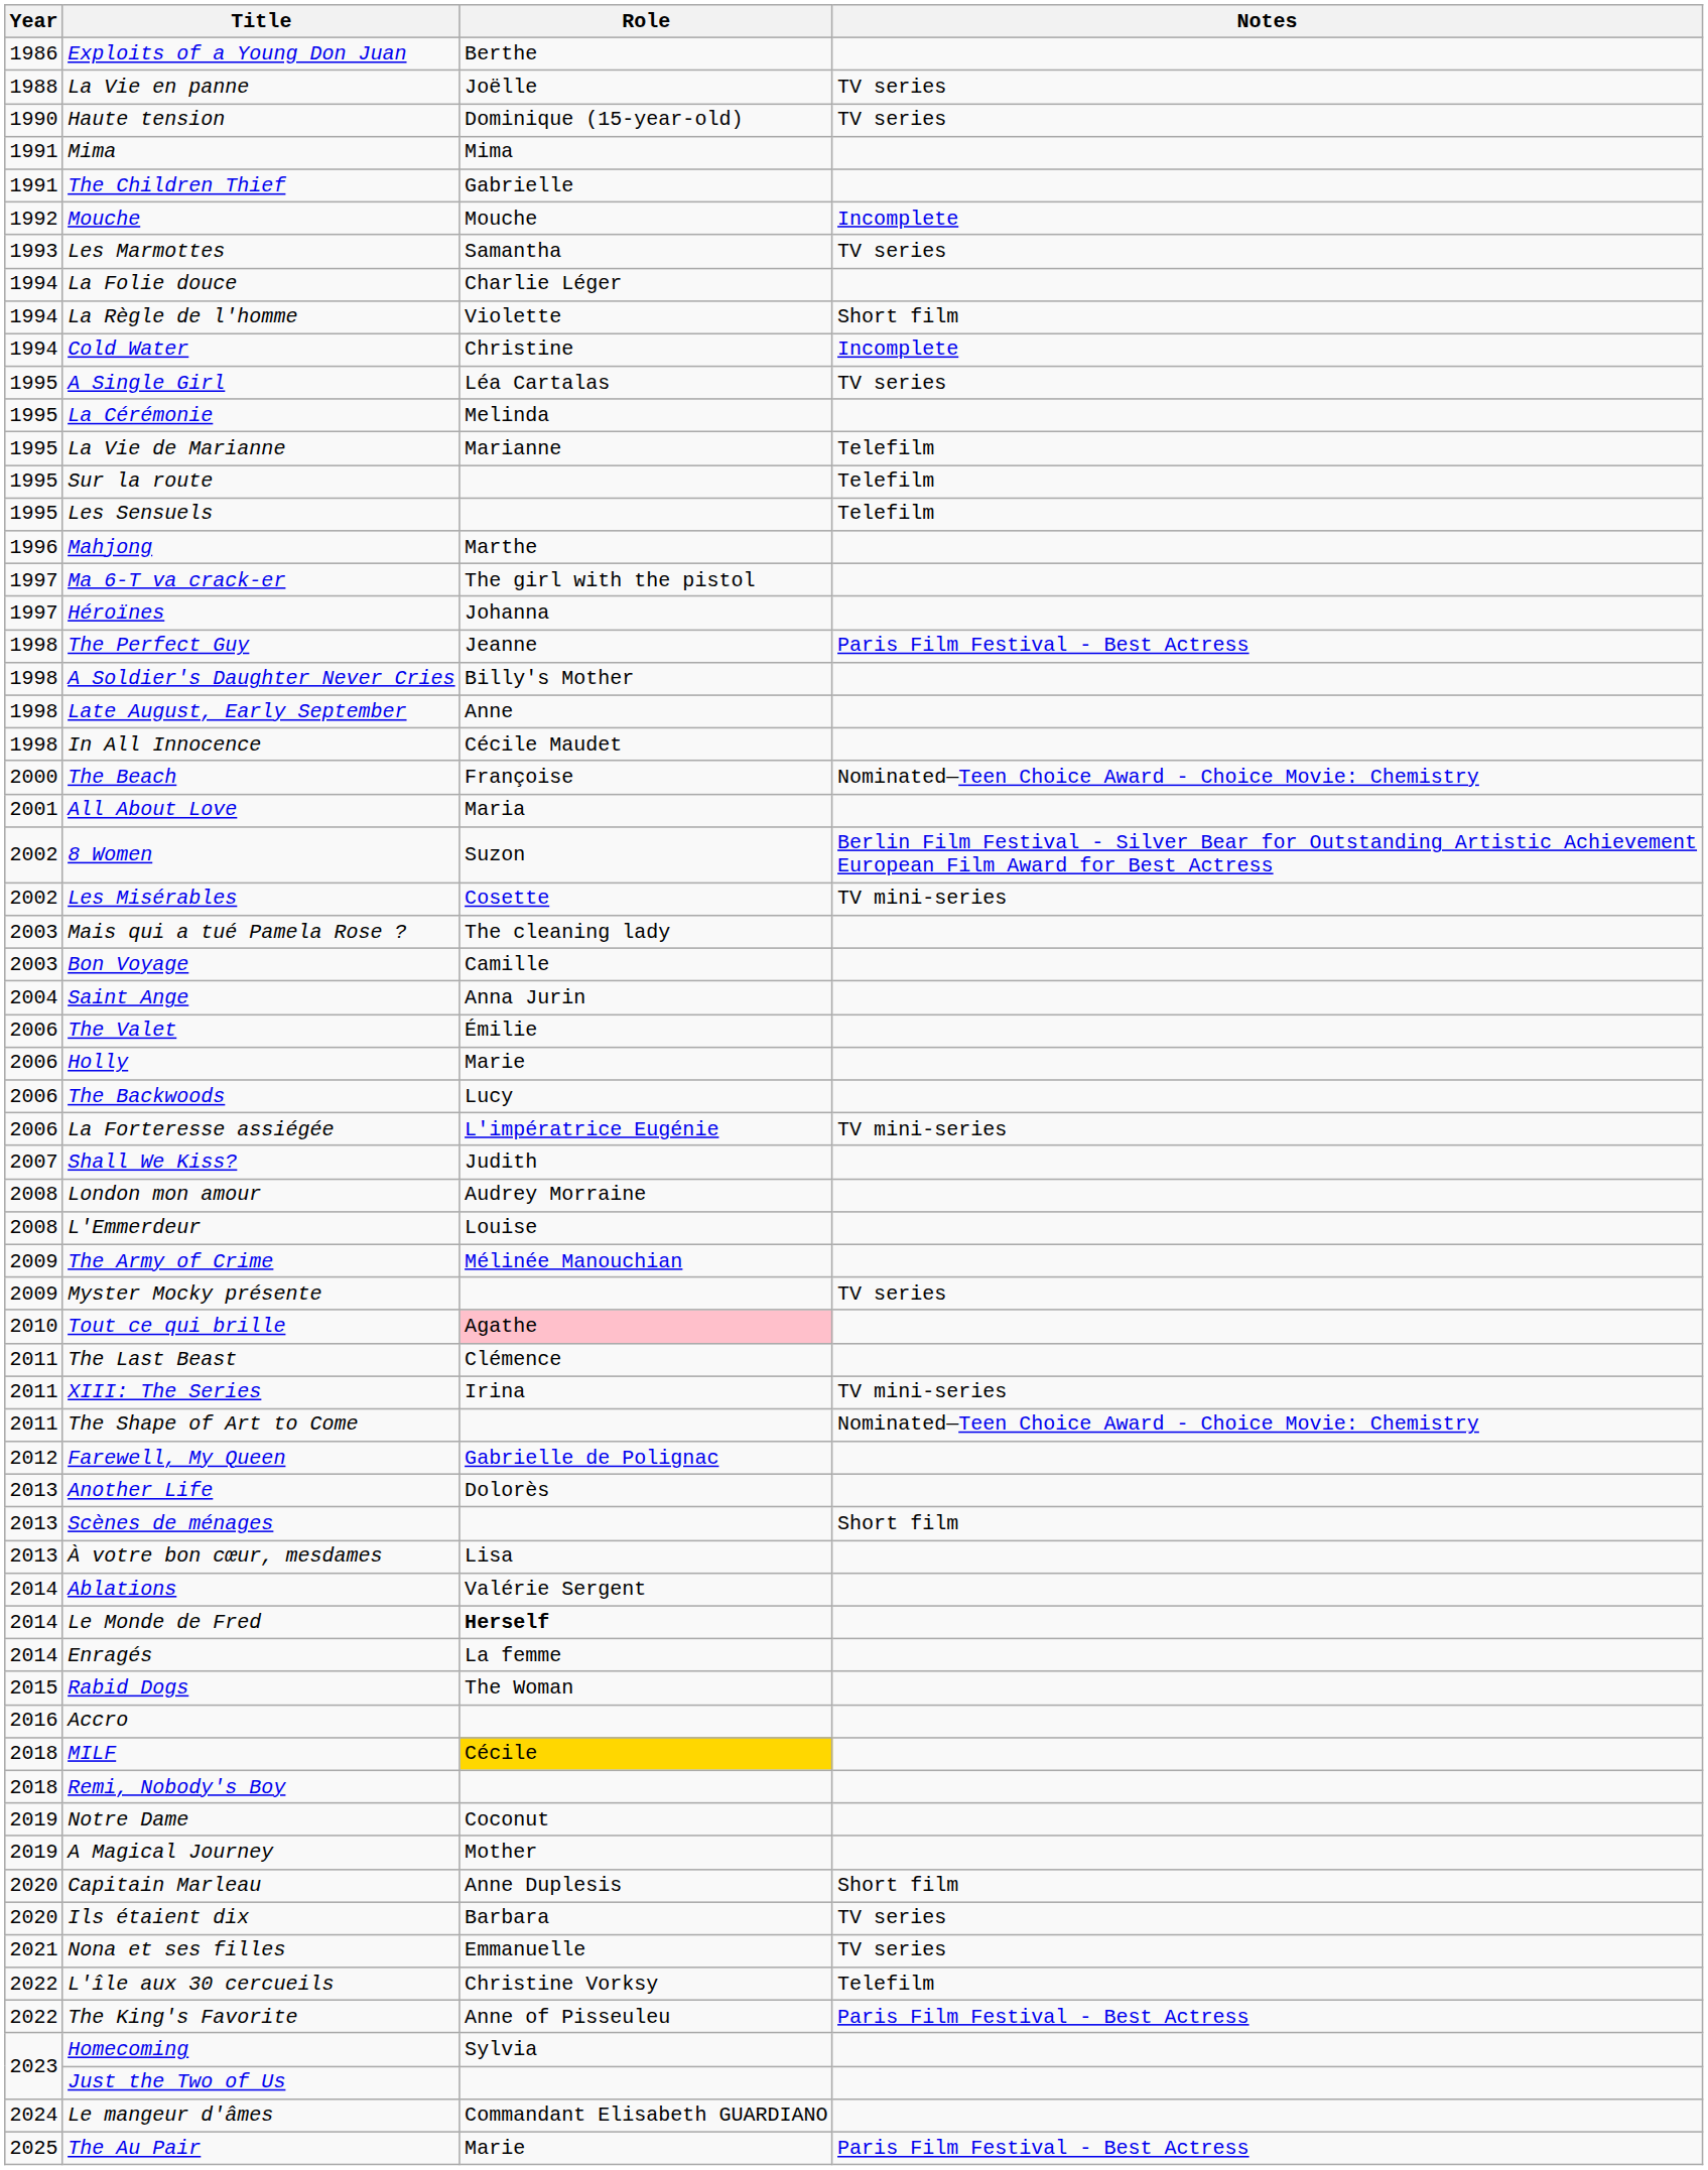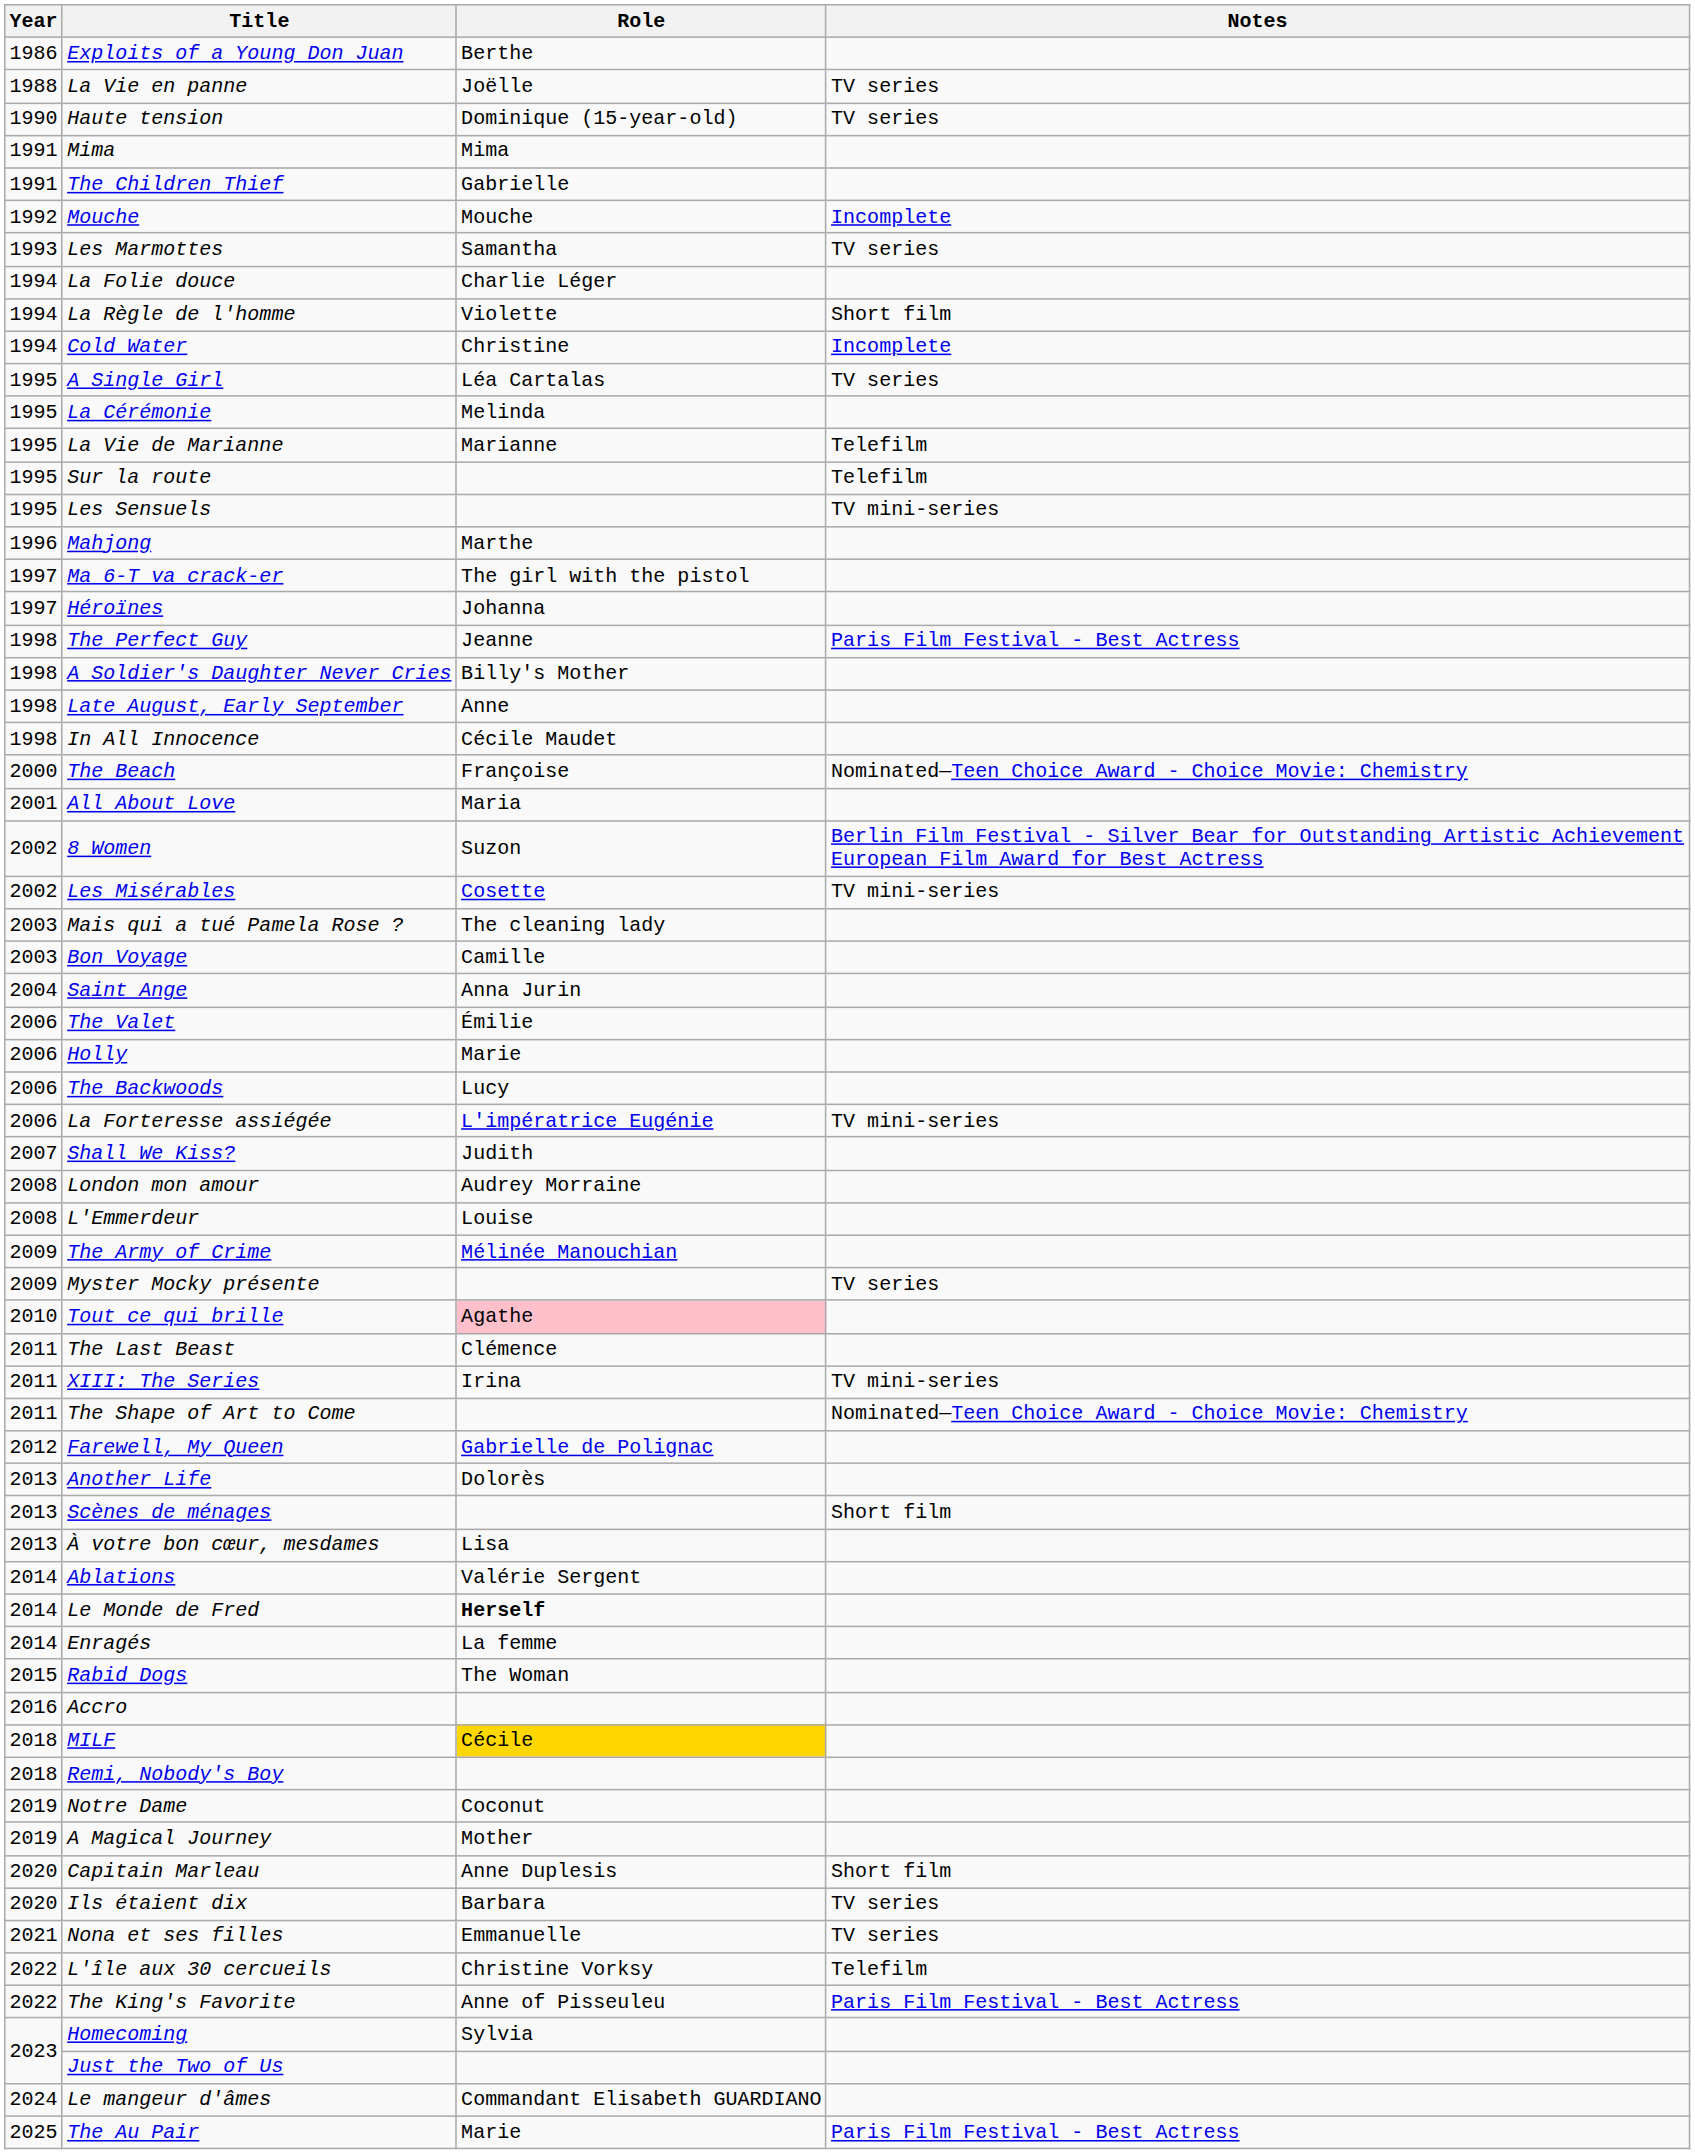Les Sensuels | Notes: Telefilm -> TV mini-series
